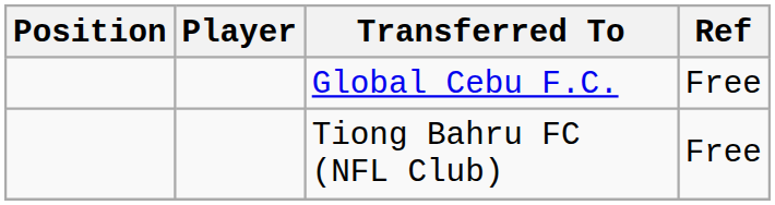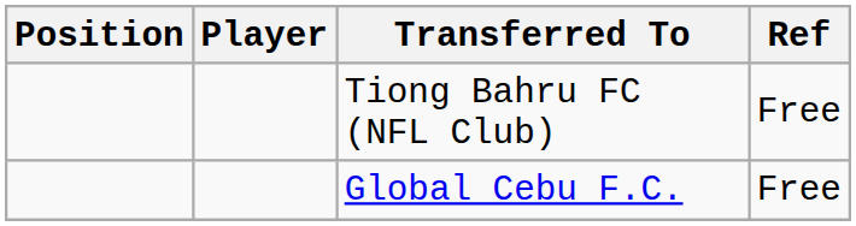rows swapped: Global Cebu F.C. <-> Tiong Bahru FC (NFL Club)
